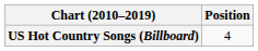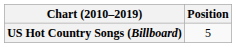US Hot Country Songs (Billboard) | Position: 4 -> 5
